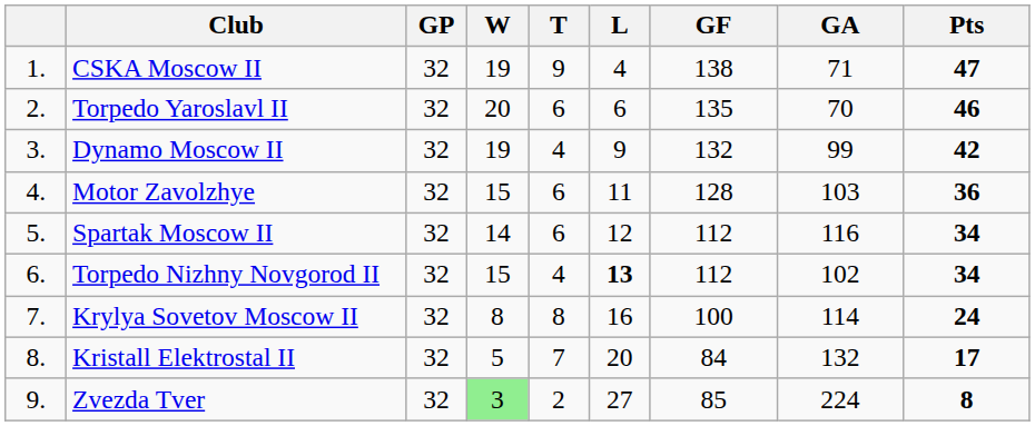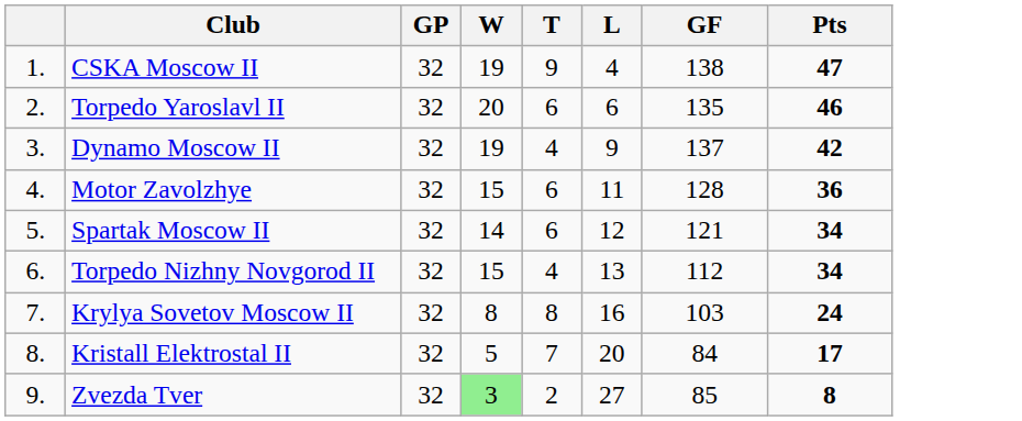- column: GA | 71 | 70 | 99 | 103 | 116 | 102 | 114 | 132 | 224
Dynamo Moscow II | GF: 132 -> 137
Spartak Moscow II | GF: 112 -> 121
Torpedo Nizhny Novgorod II | L: bold -> normal
Krylya Sovetov Moscow II | GF: 100 -> 103
